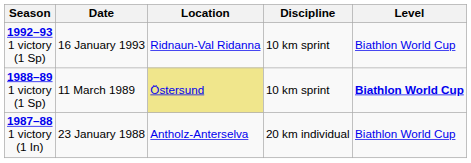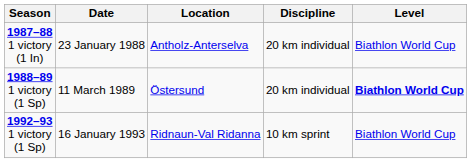rows swapped: 1987–88 1 victory (1 In) <-> 1992–93 1 victory (1 Sp)
1988–89 1 victory (1 Sp) | Location: khaki background -> no background
1988–89 1 victory (1 Sp) | Discipline: 10 km sprint -> 20 km individual
